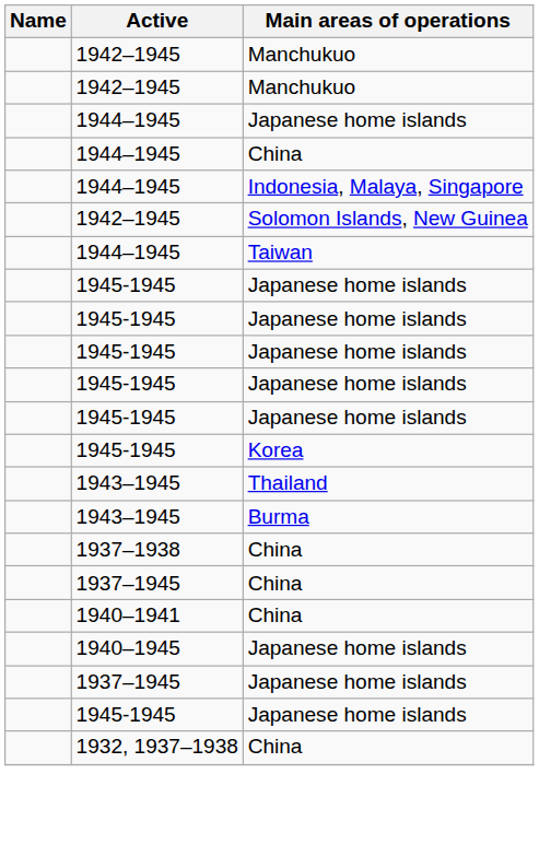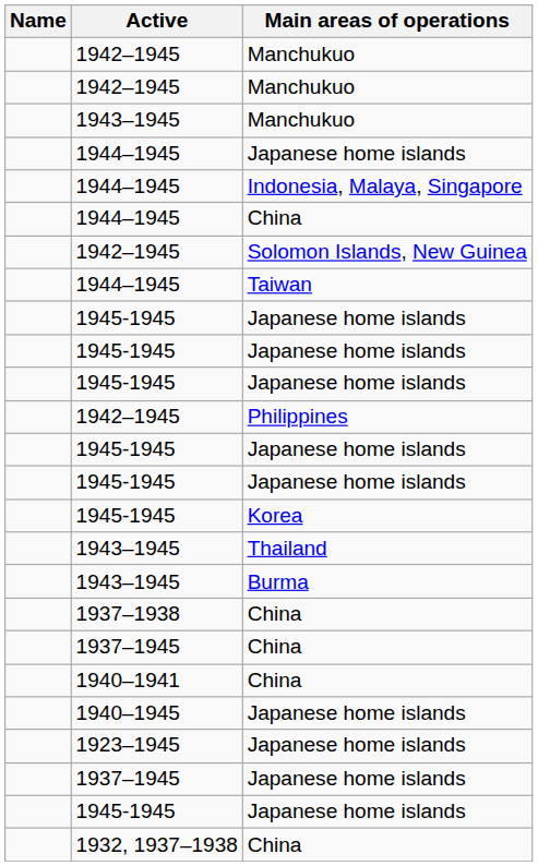+ row: 1943–1945 | Manchukuo
rows swapped: 1944–1945 / China <-> 1944–1945 / Indonesia, Malaya, Singapore
+ row: 1942–1945 | Philippines
+ row: 1923–1945 | Japanese home islands
